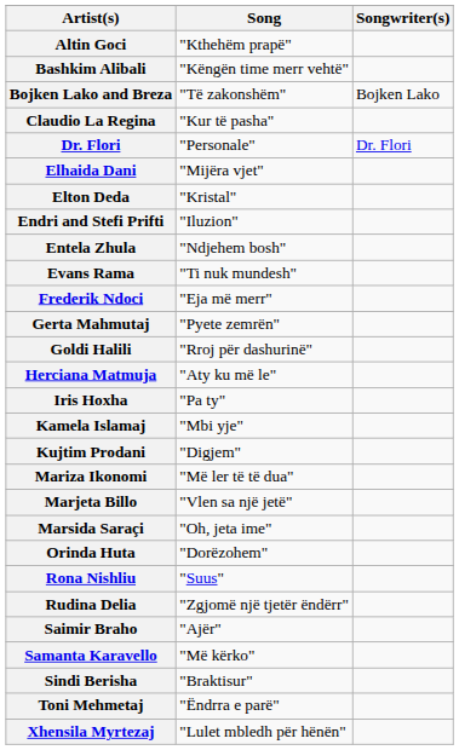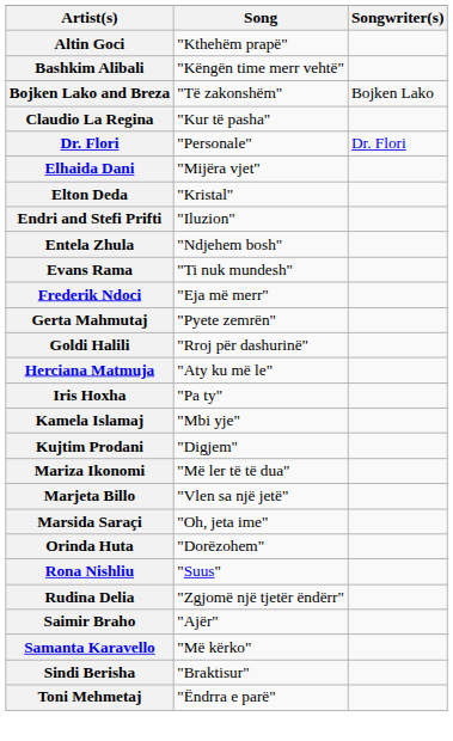- row: Xhensila Myrtezaj | "Lulet mbledh për hënën"
